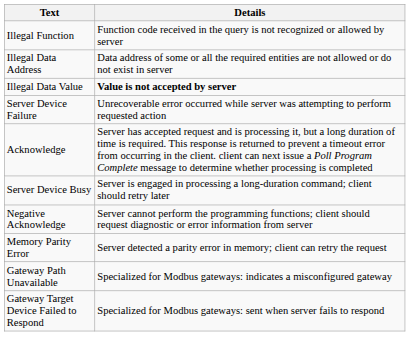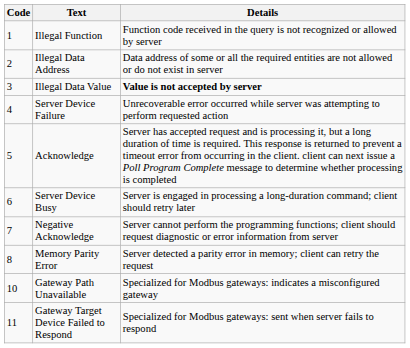+ column: Code | 1 | 2 | 3 | 4 | 5 | 6 | 7 | 8 | 10 | 11
